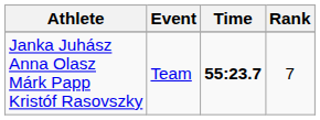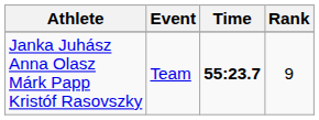Janka Juhász Anna Olasz Márk Papp Kristóf Rasovszky | Rank: 7 -> 9
